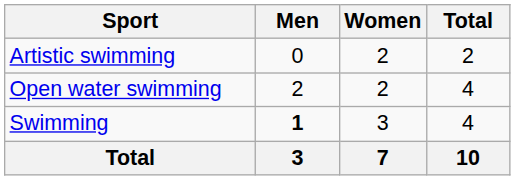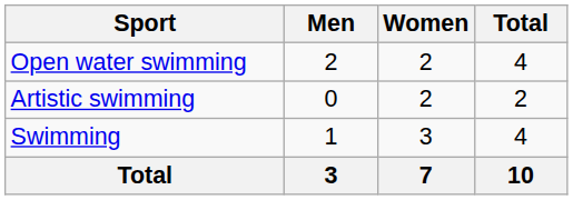rows swapped: Artistic swimming <-> Open water swimming
Swimming | Men: bold -> normal
